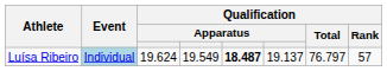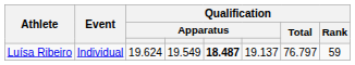Luísa Ribeiro | Event: lightblue background -> no background
Luísa Ribeiro | Qualification / Rank: 57 -> 59
